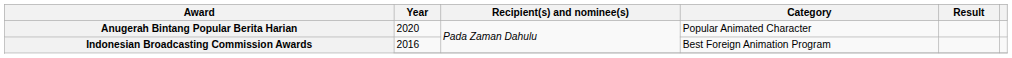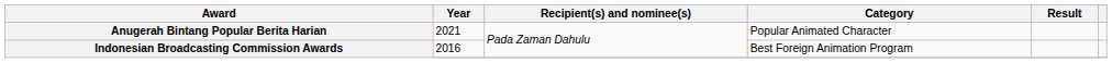Anugerah Bintang Popular Berita Harian | Year: 2020 -> 2021
